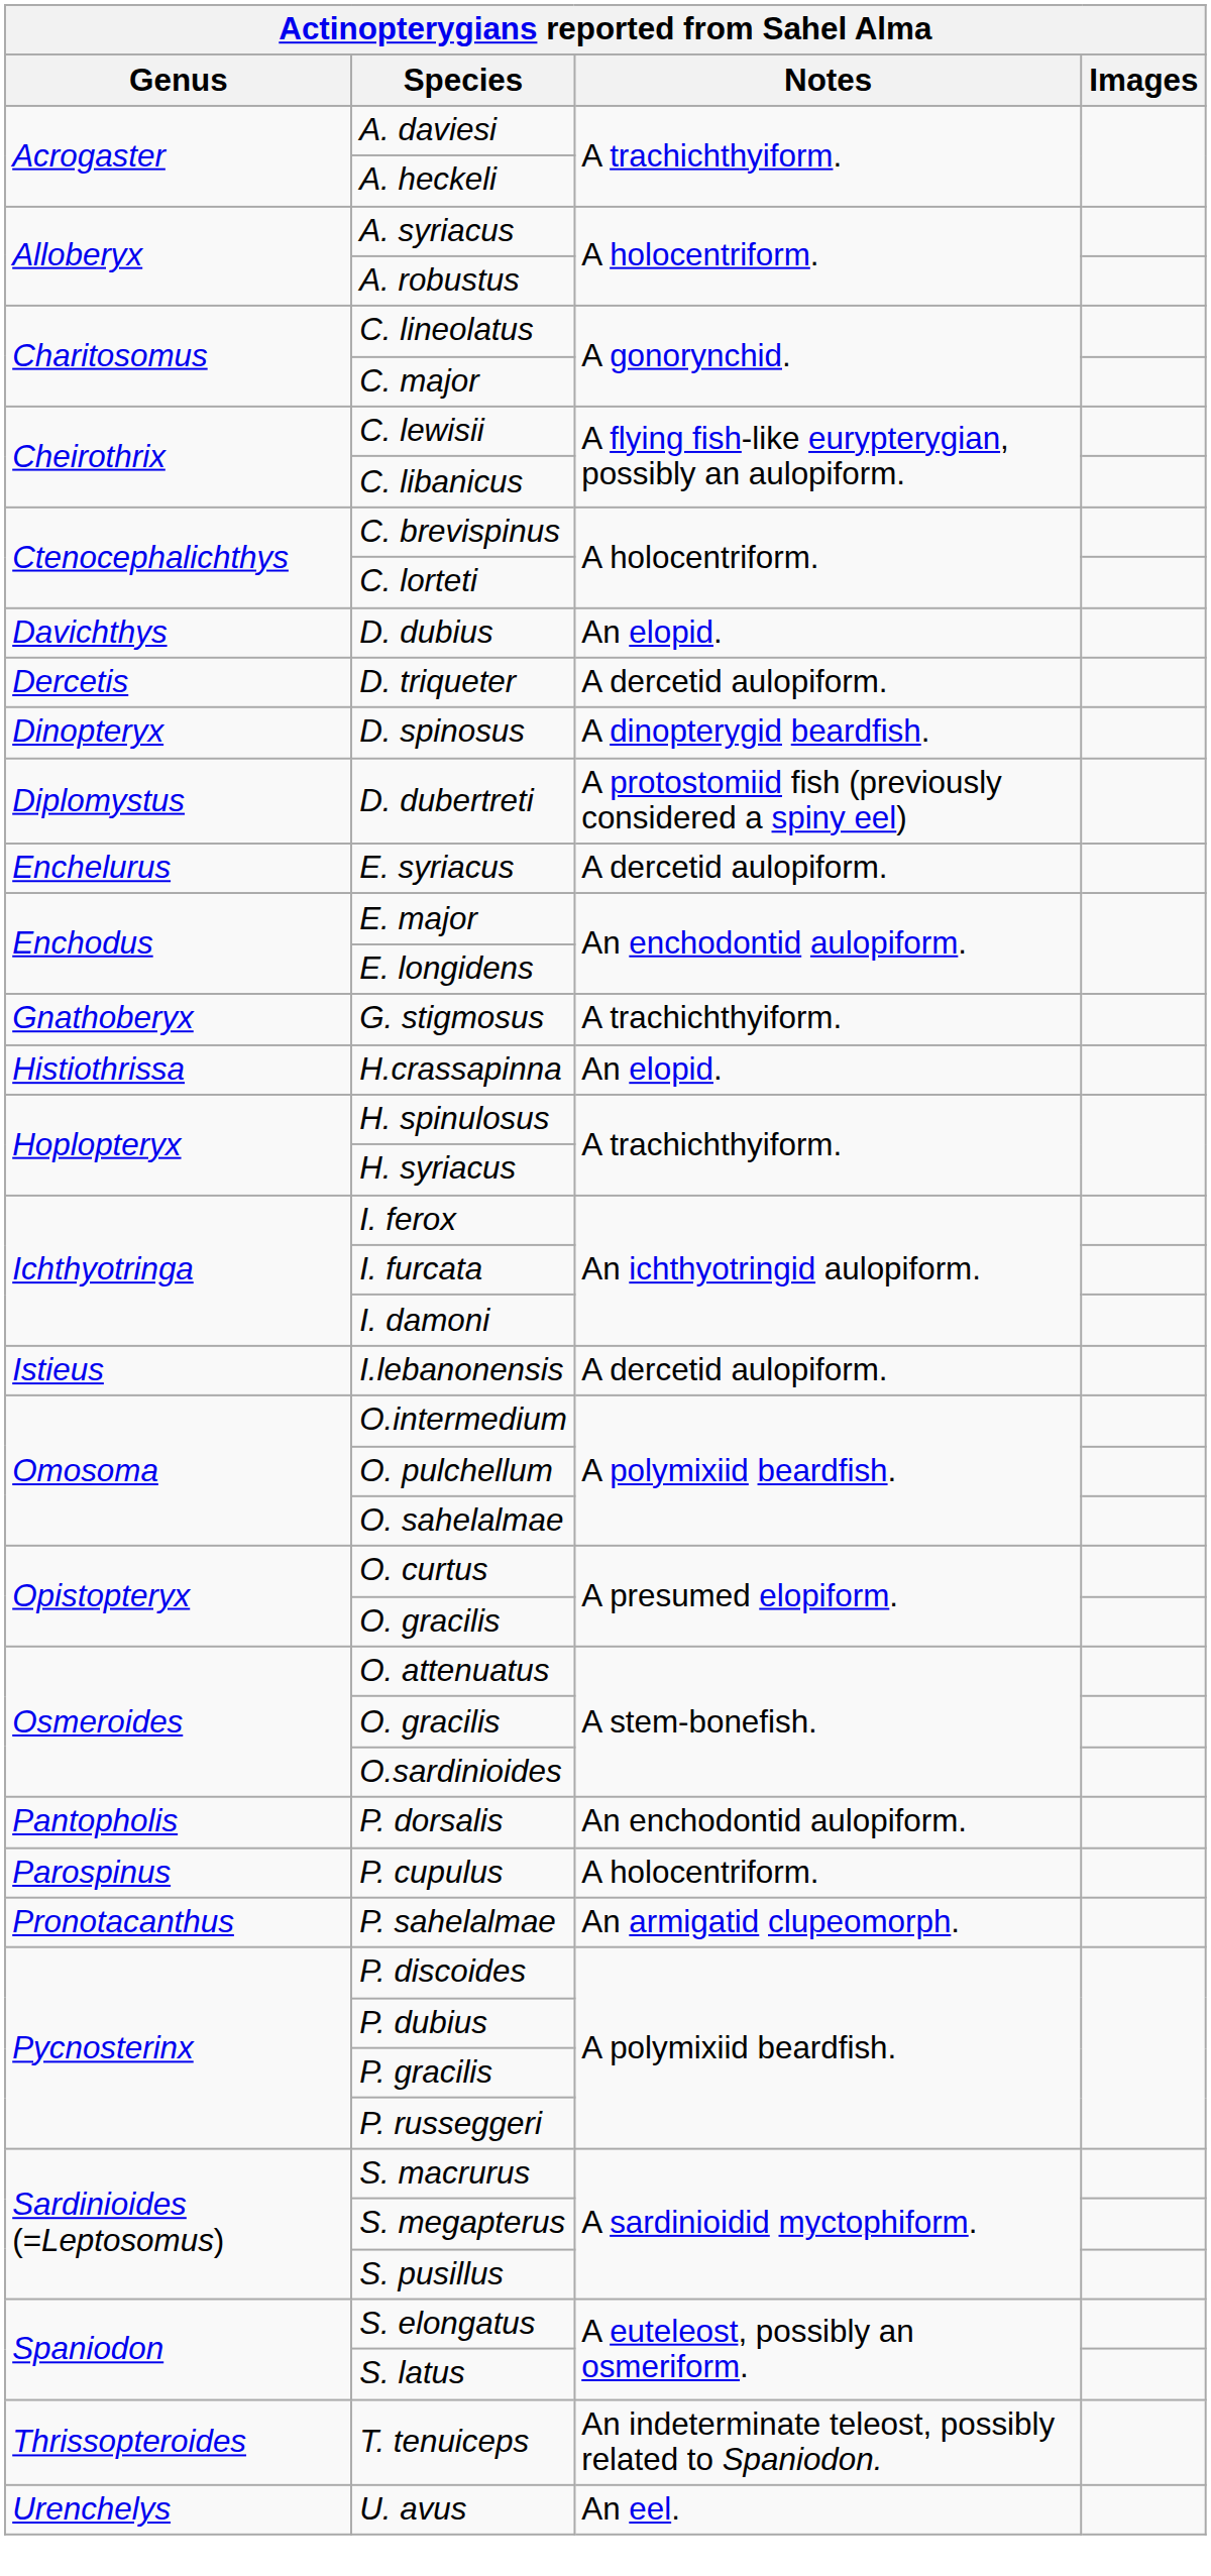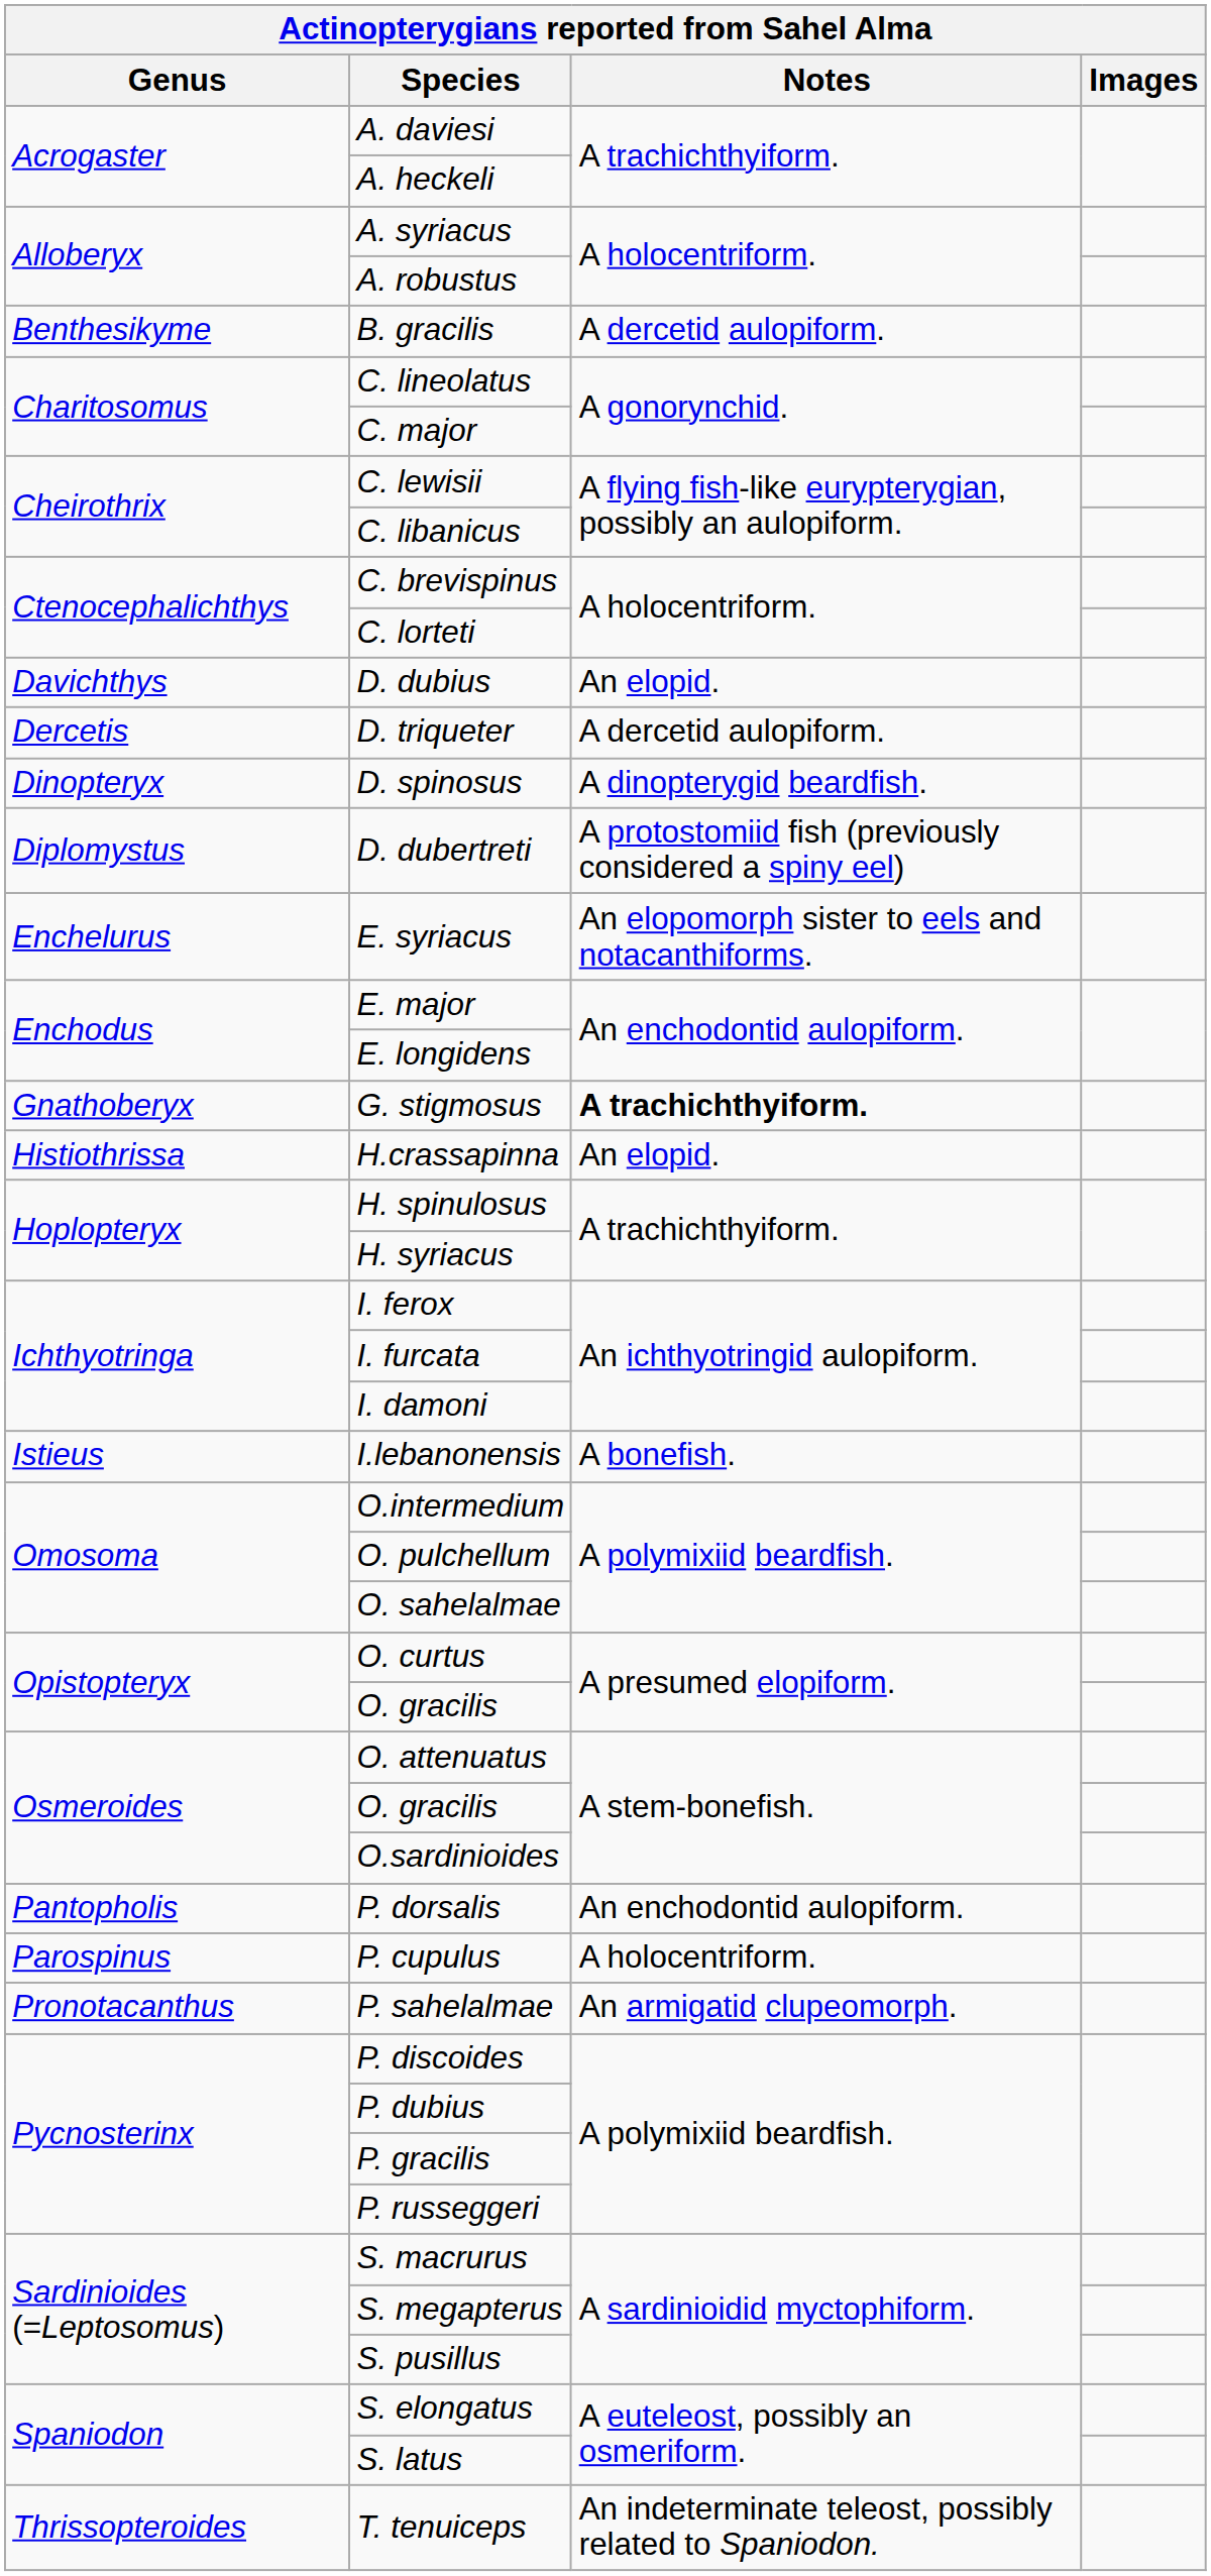+ row: Benthesikyme | B. gracilis | A dercetid aulopiform.
E. syriacus | Notes: A dercetid aulopiform. -> An elopomorph sister to eels and notacanthiforms.
G. stigmosus | Notes: normal -> bold
I.lebanonensis | Notes: A dercetid aulopiform. -> A bonefish.
- row: Urenchelys | U. avus | An eel.
